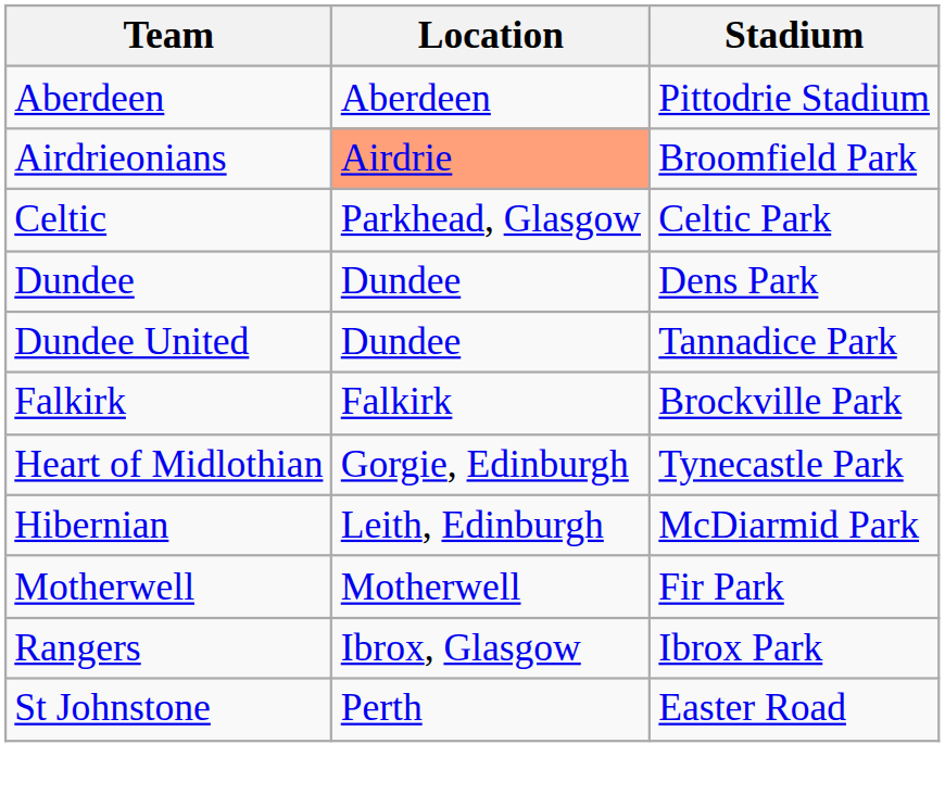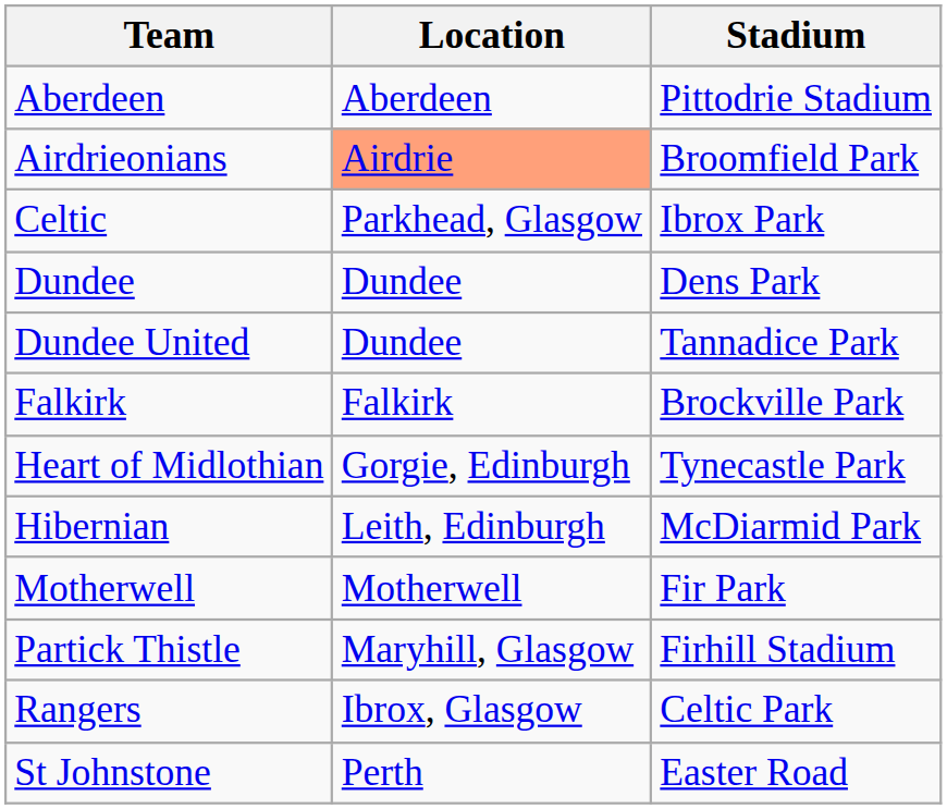Celtic | Stadium: Celtic Park -> Ibrox Park
+ row: Partick Thistle | Maryhill, Glasgow | Firhill Stadium
Rangers | Stadium: Ibrox Park -> Celtic Park
